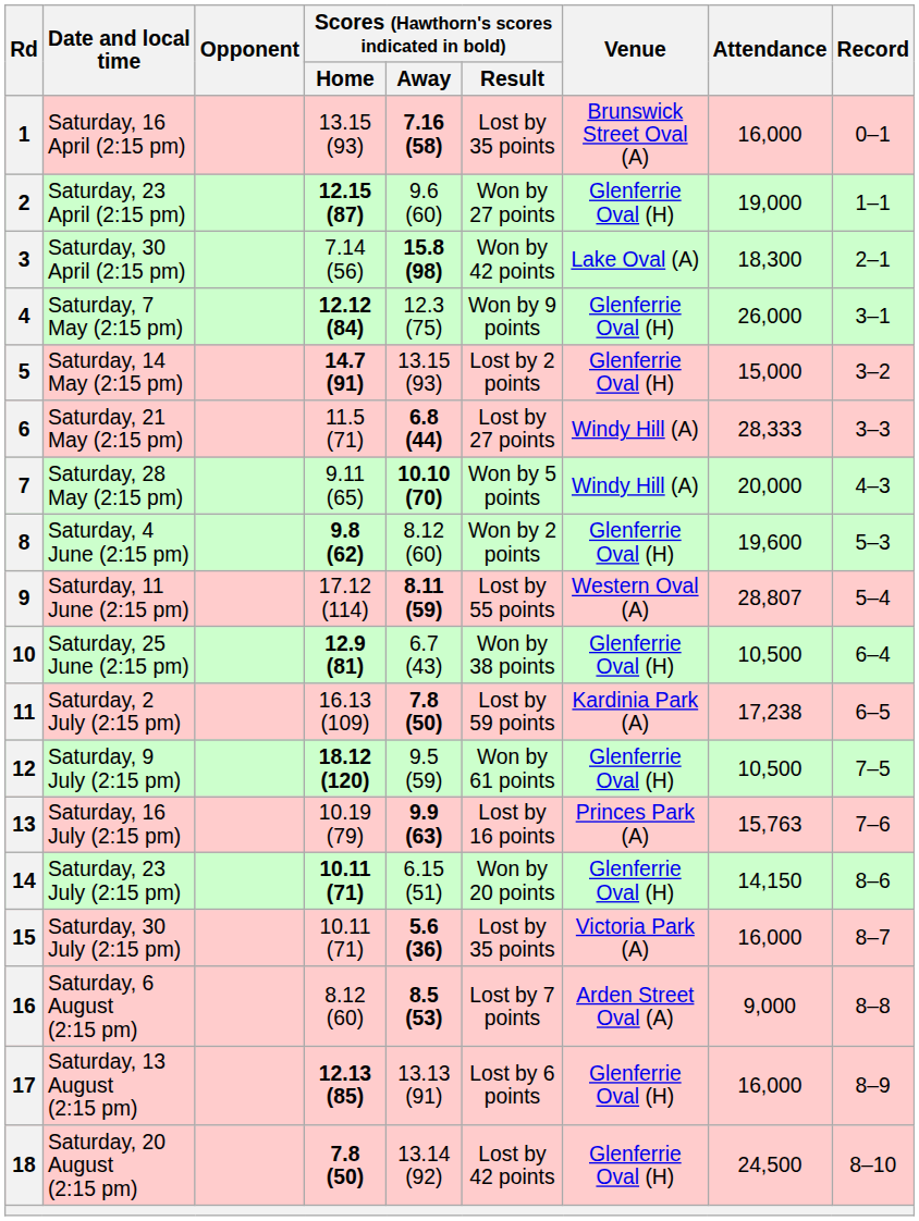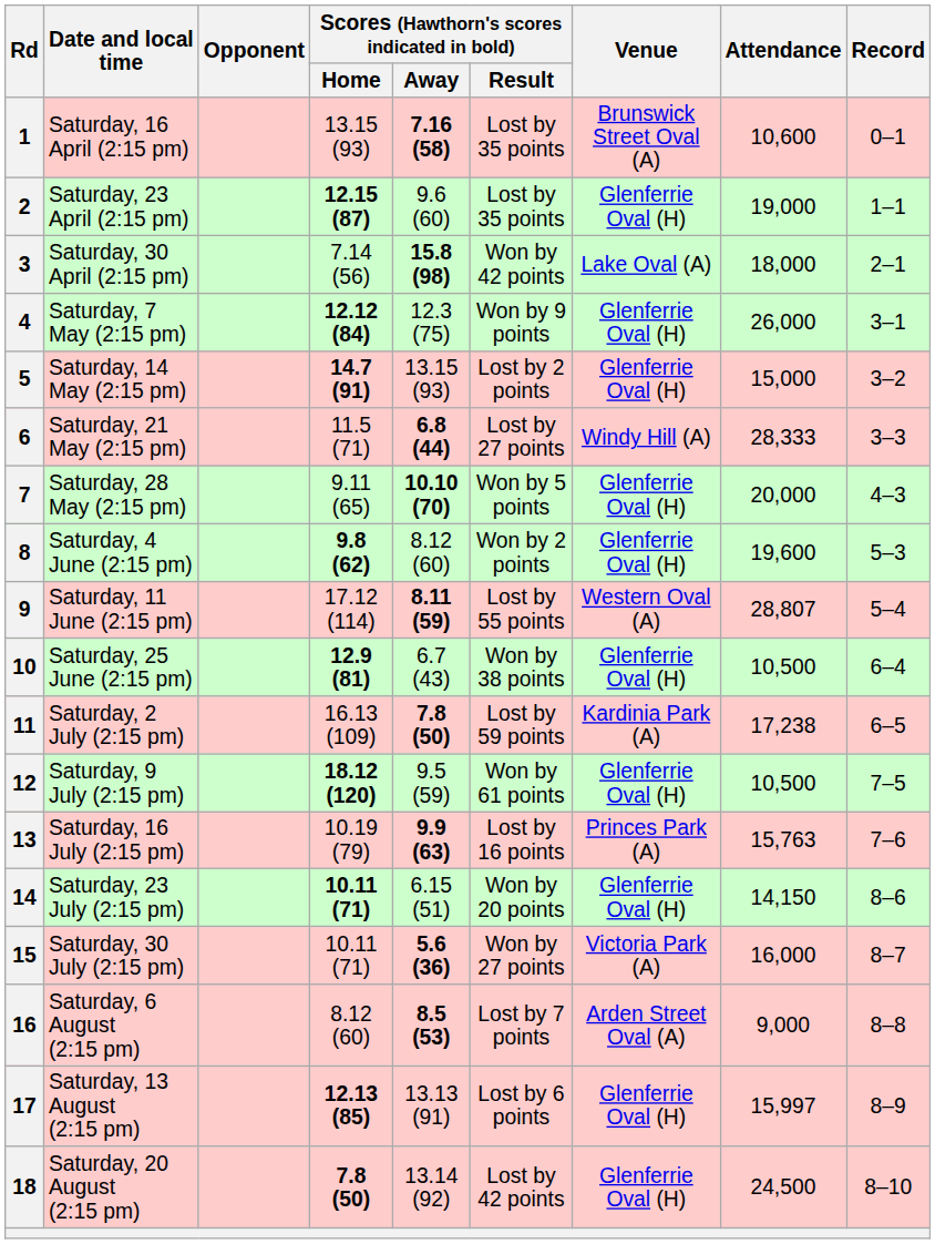1 | Attendance: 16,000 -> 10,600
2 | Scores (Hawthorn's scores indicated in bold) / Result: Won by 27 points -> Lost by 35 points
3 | Attendance: 18,300 -> 18,000
7 | Venue: Windy Hill (A) -> Glenferrie Oval (H)
15 | Scores (Hawthorn's scores indicated in bold) / Result: Lost by 35 points -> Won by 27 points
17 | Attendance: 16,000 -> 15,997
